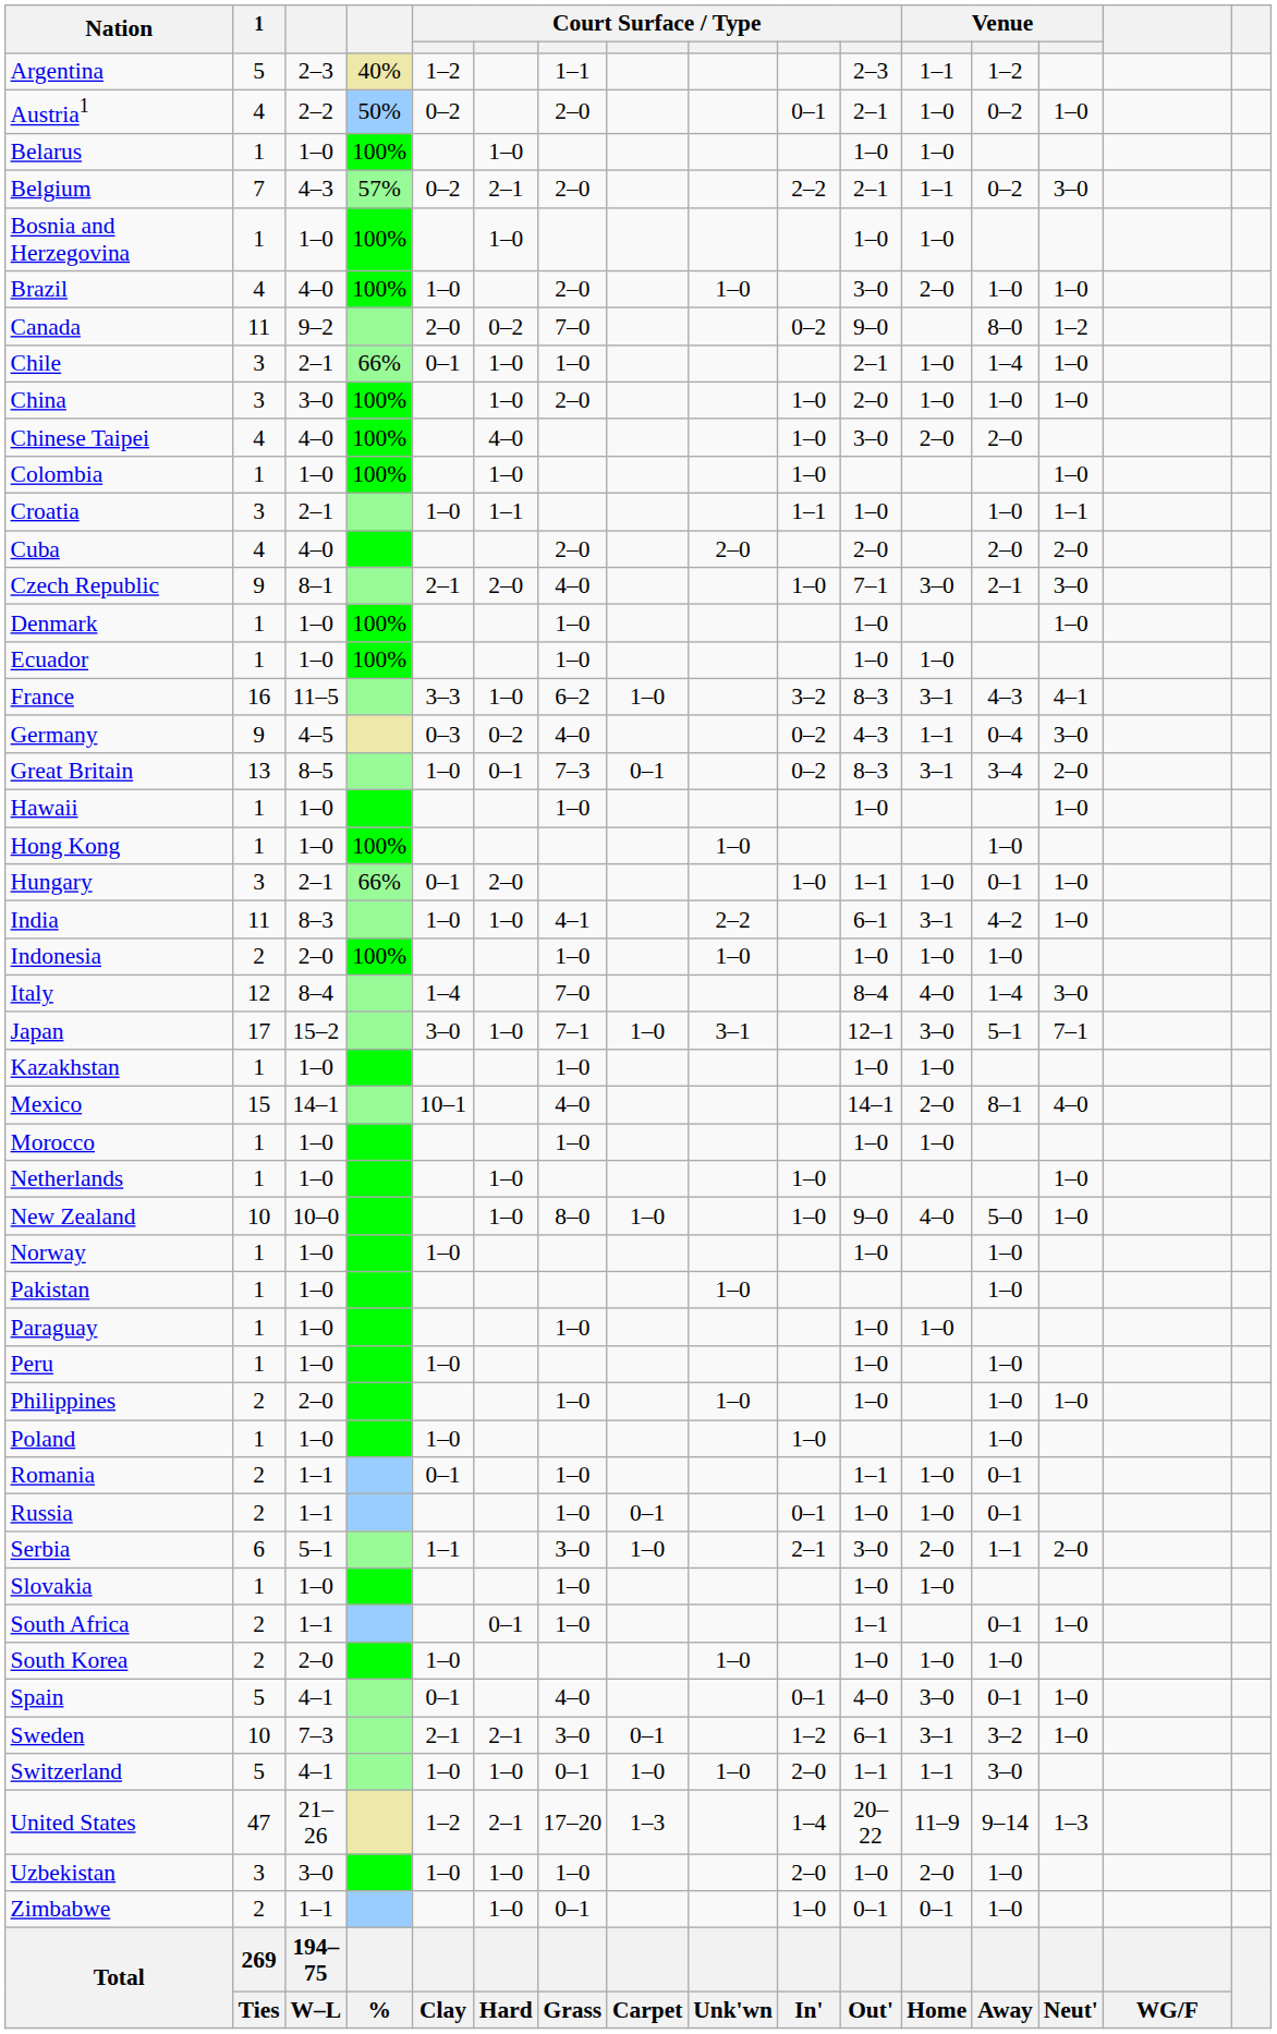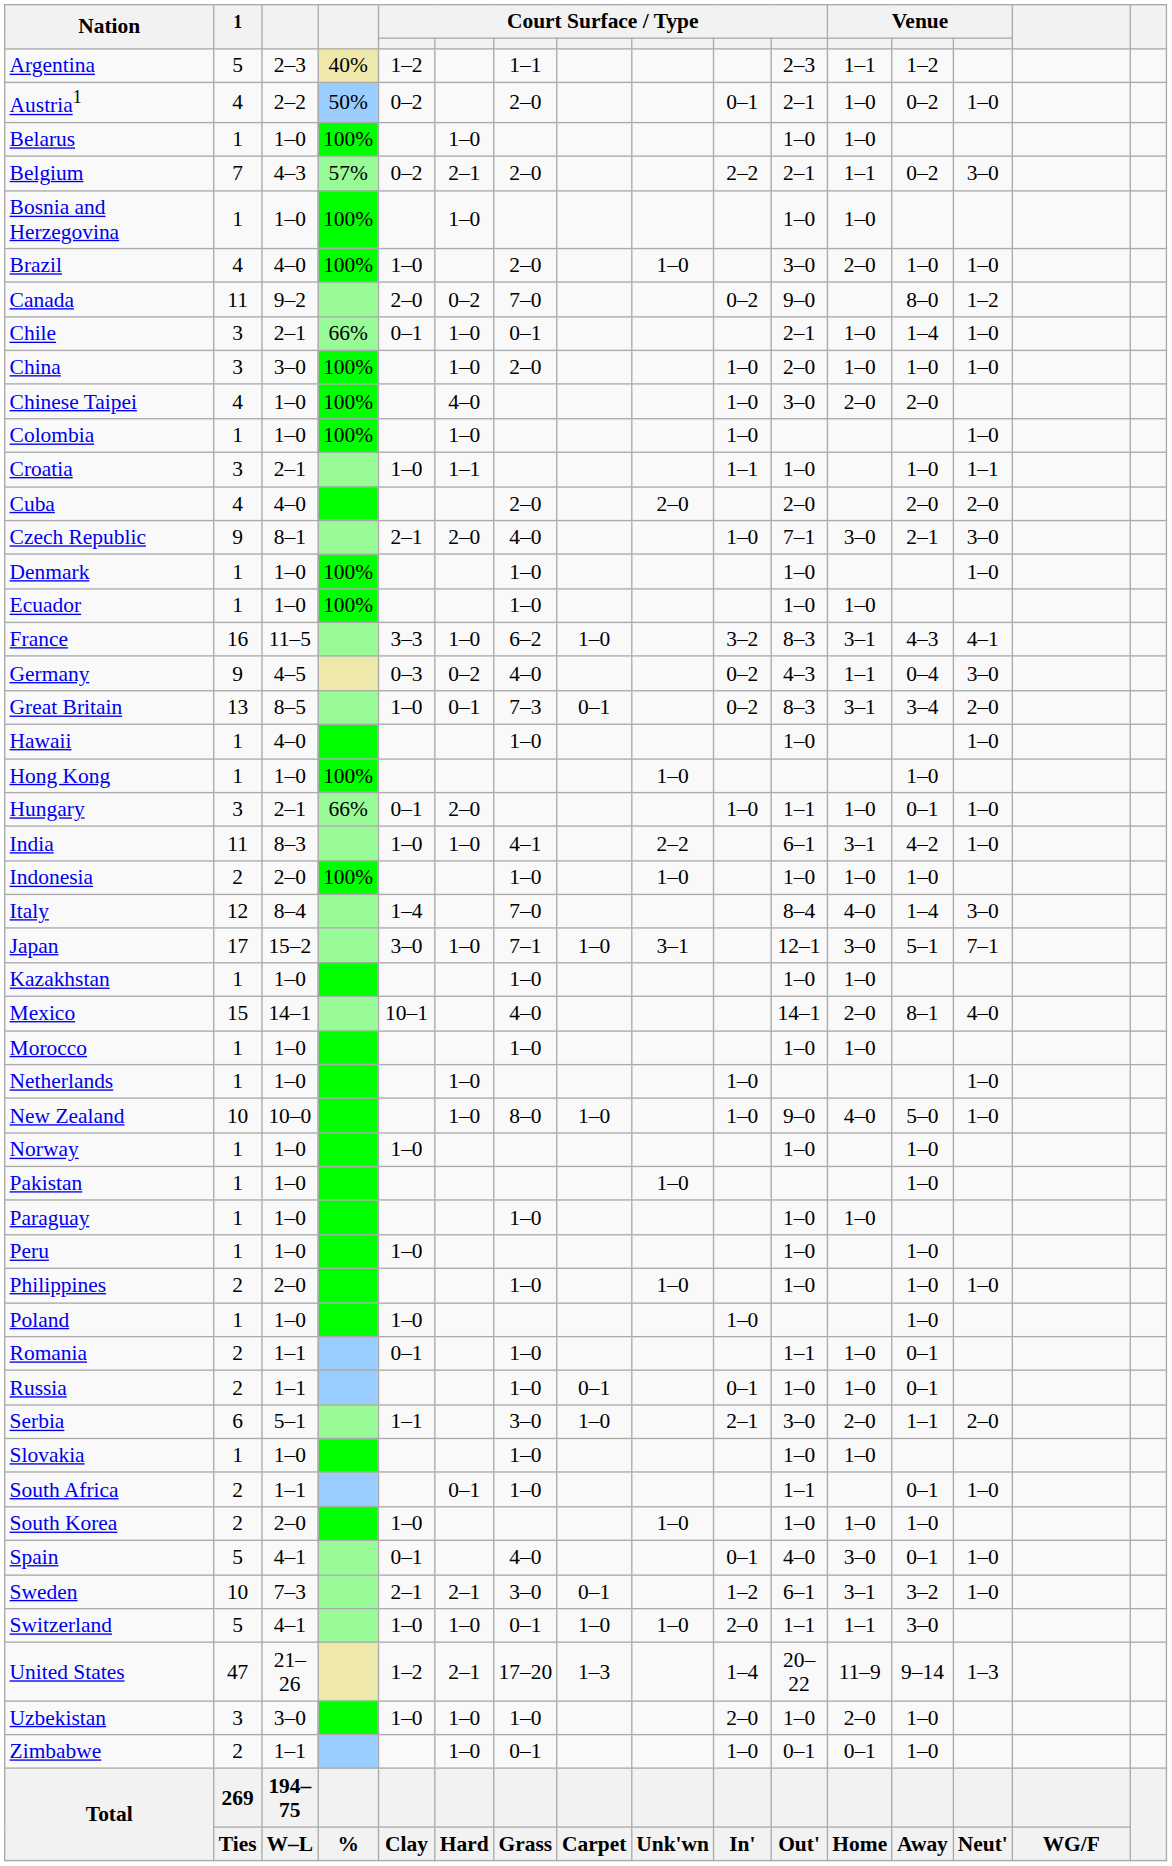Chile | column 7: 1–0 -> 0–1
Chinese Taipei | column 3: 4–0 -> 1–0
Hawaii | column 3: 1–0 -> 4–0
